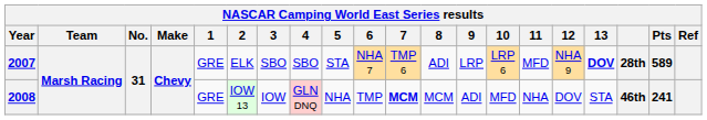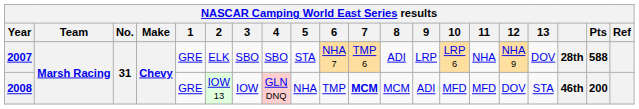2007 | 11: MFD -> NHA
2007 | 13: bold -> normal
2007 | Pts: 589 -> 588
2008 | 11: NHA -> MFD
2008 | Pts: 241 -> 200
